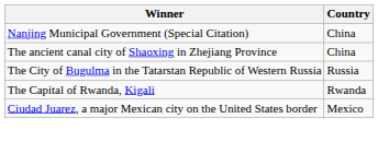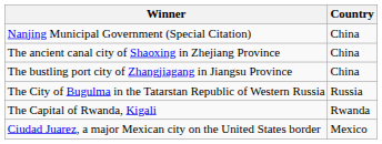+ row: The bustling port city of Zhangjiagang in Jiangsu Province | China
